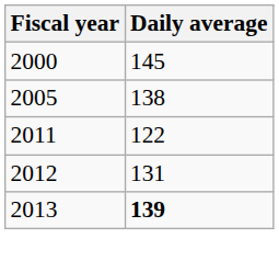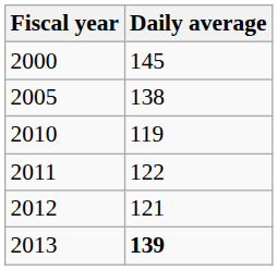+ row: 2010 | 119
2012 | Daily average: 131 -> 121
